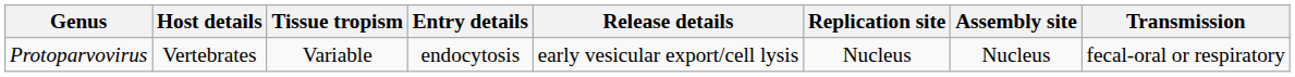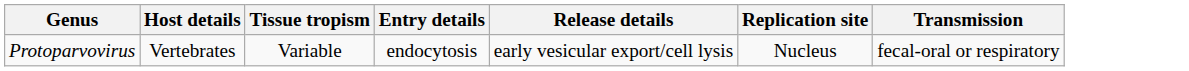- column: Assembly site | Nucleus
